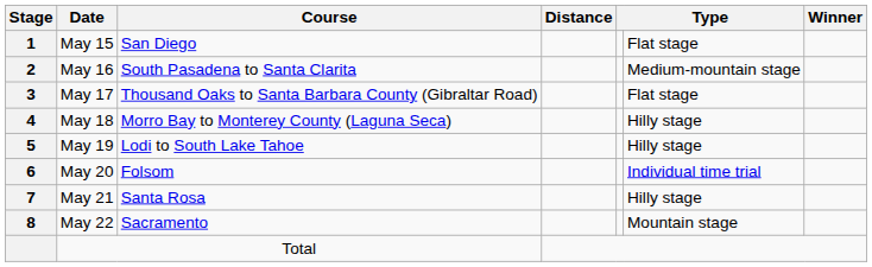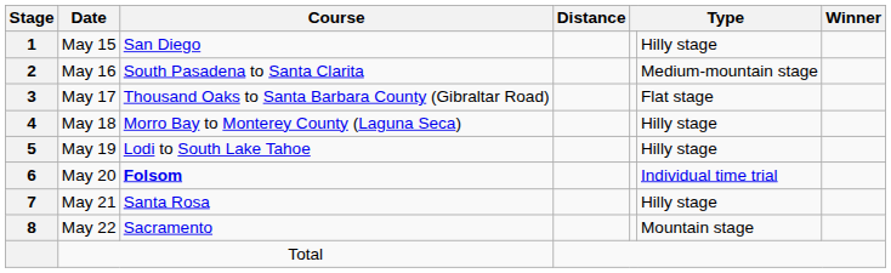May 15 | column 6: Flat stage -> Hilly stage
May 20 | Course: normal -> bold
